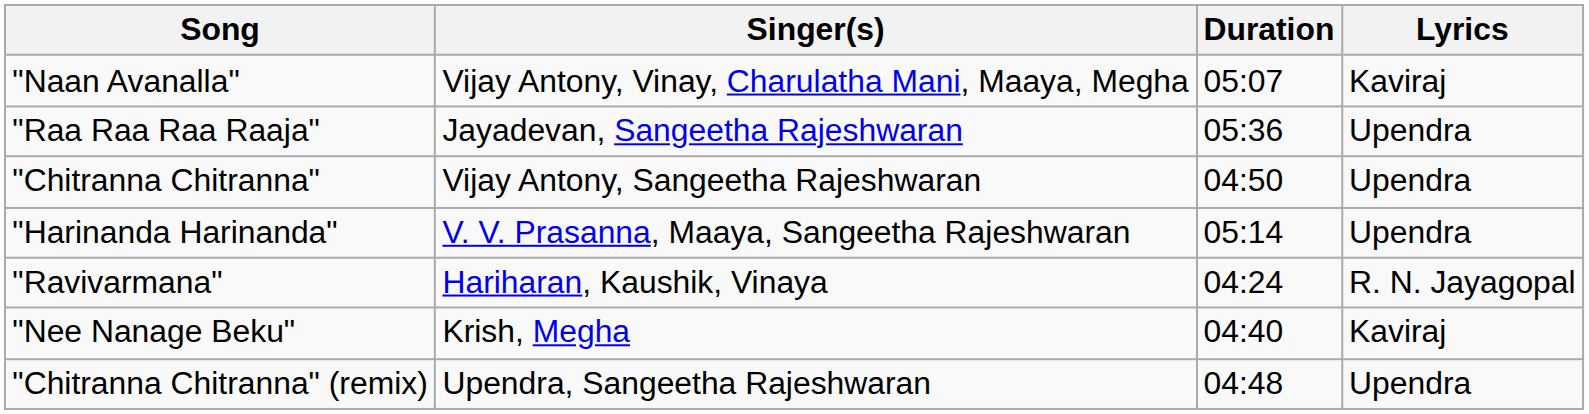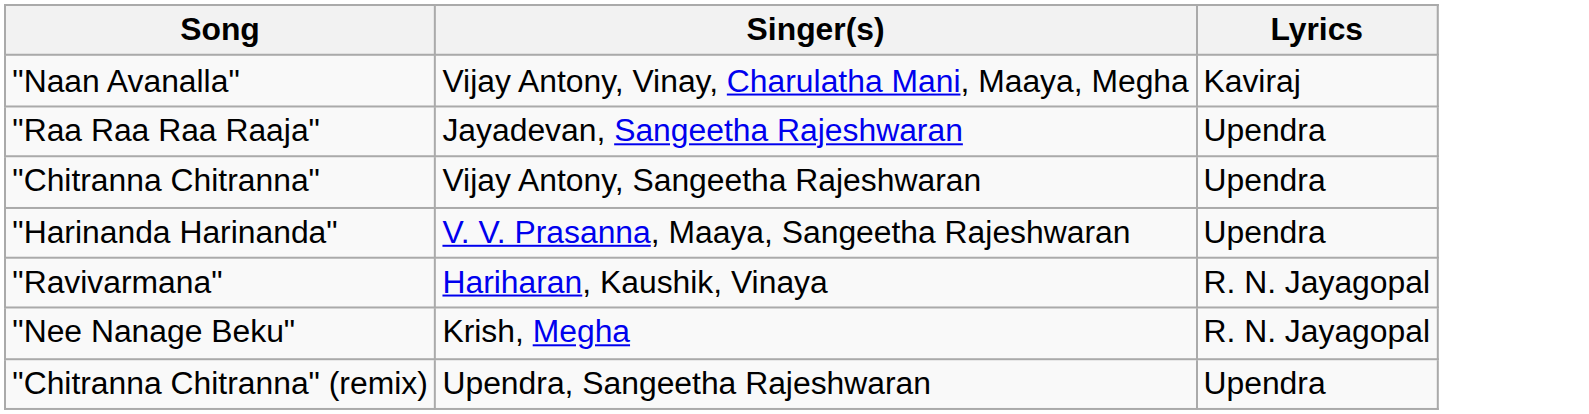- column: Duration | 05:07 | 05:36 | 04:50 | 05:14 | 04:24 | 04:40 | 04:48
"Nee Nanage Beku" | Lyrics: Kaviraj -> R. N. Jayagopal
